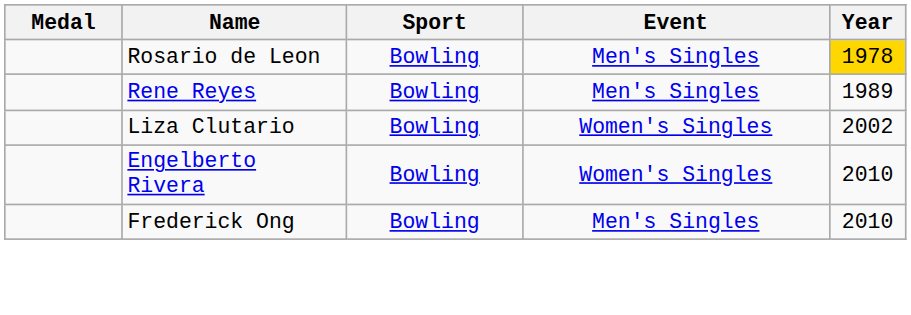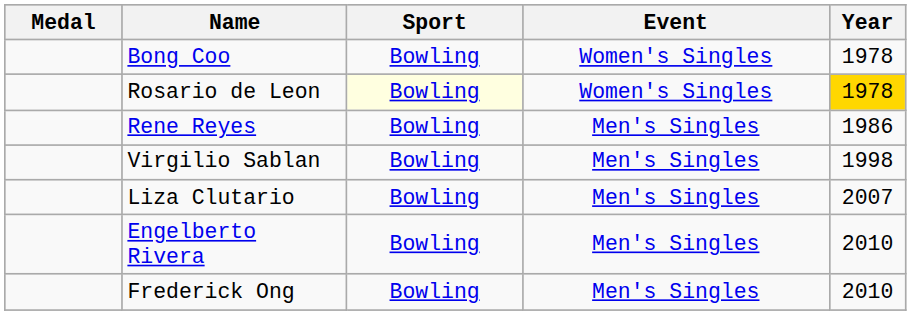+ row: Bong Coo | Bowling | Women's Singles | 1978
Rosario de Leon | Sport: no background -> lightyellow background
Rosario de Leon | Event: Men's Singles -> Women's Singles
Rene Reyes | Year: 1989 -> 1986
+ row: Virgilio Sablan | Bowling | Men's Singles | 1998
Liza Clutario | Event: Women's Singles -> Men's Singles
Liza Clutario | Year: 2002 -> 2007
Engelberto Rivera | Event: Women's Singles -> Men's Singles
